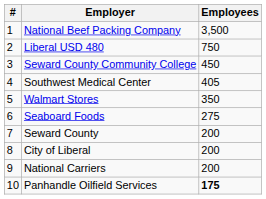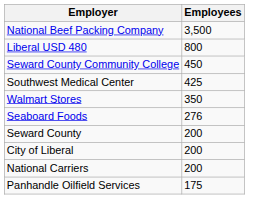- column: # | 1 | 2 | 3 | 4 | 5 | 6 | 7 | 8 | 9 | 10
Liberal USD 480 | Employees: 750 -> 800
Southwest Medical Center | Employees: 405 -> 425
Seaboard Foods | Employees: 275 -> 276
Panhandle Oilfield Services | Employees: bold -> normal
